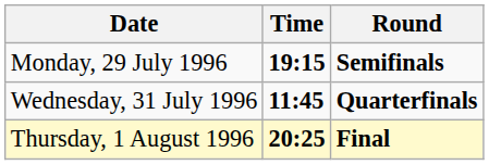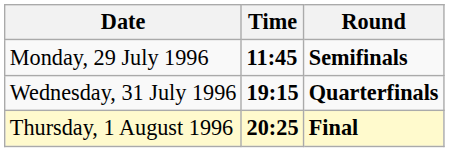Monday, 29 July 1996 | Time: 19:15 -> 11:45
Wednesday, 31 July 1996 | Time: 11:45 -> 19:15
